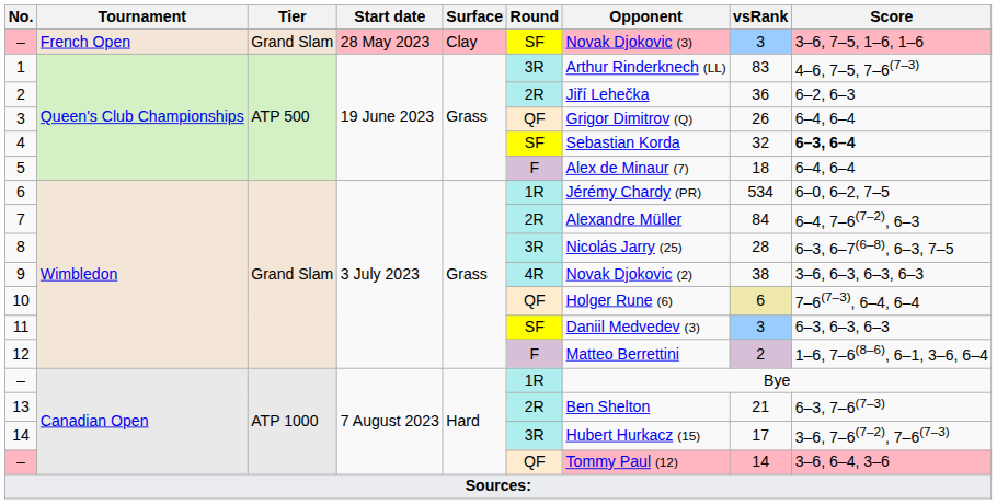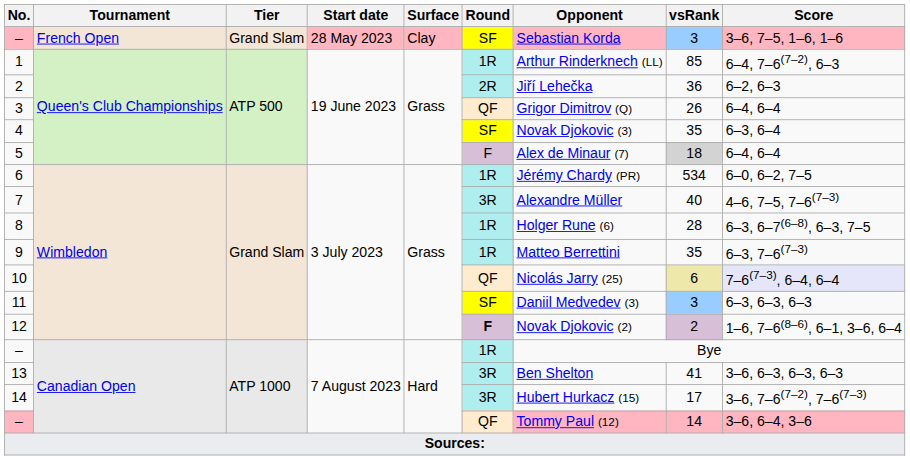– / French Open | Opponent: Novak Djokovic (3) -> Sebastian Korda
1 | Round: 3R -> 1R
1 | vsRank: 83 -> 85
1 | Score: 4–6, 7–5, 7–6(7–3) -> 6–4, 7–6(7–2), 6–3
4 | Opponent: Sebastian Korda -> Novak Djokovic (3)
4 | vsRank: 32 -> 35
4 | Score: bold -> normal
5 | vsRank: no background -> lightgrey background
7 | Round: 2R -> 3R
7 | vsRank: 84 -> 40
7 | Score: 6–4, 7–6(7–2), 6–3 -> 4–6, 7–5, 7–6(7–3)
8 | Round: 3R -> 1R
8 | Opponent: Nicolás Jarry (25) -> Holger Rune (6)
9 | Round: 4R -> 1R
9 | Opponent: Novak Djokovic (2) -> Matteo Berrettini
9 | vsRank: 38 -> 35
9 | Score: 3–6, 6–3, 6–3, 6–3 -> 6–3, 7–6(7–3)
10 | Opponent: Holger Rune (6) -> Nicolás Jarry (25)
10 | Score: no background -> lavender background
12 | Round: normal -> bold
12 | Opponent: Matteo Berrettini -> Novak Djokovic (2)
13 | Round: 2R -> 3R
13 | vsRank: 21 -> 41
13 | Score: 6–3, 7–6(7–3) -> 3–6, 6–3, 6–3, 6–3
